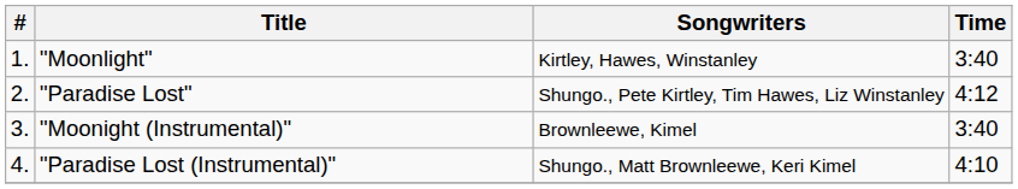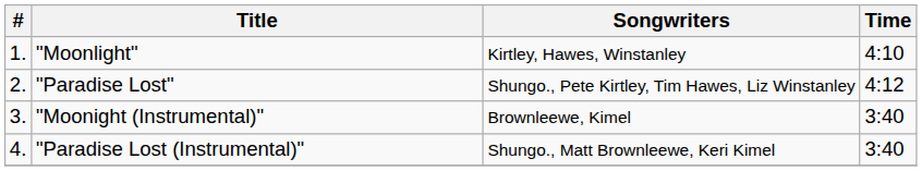"Moonlight" | Time: 3:40 -> 4:10
"Paradise Lost (Instrumental)" | Time: 4:10 -> 3:40
